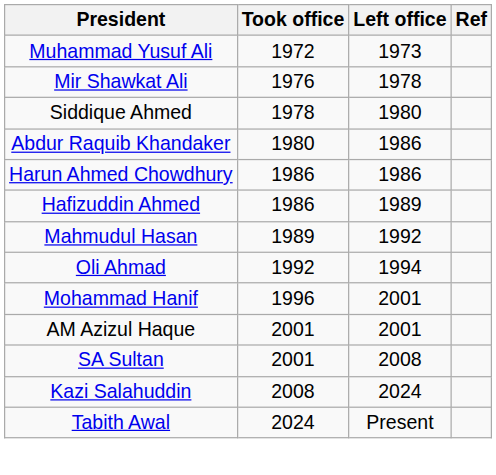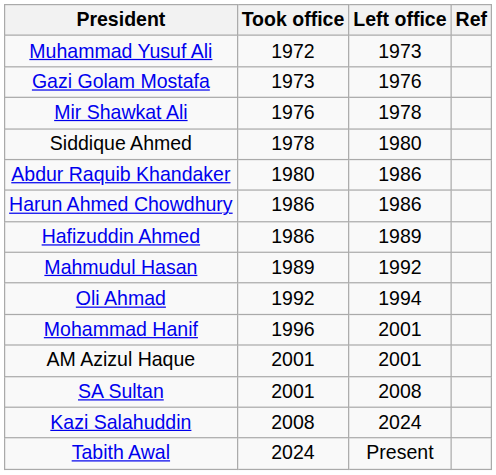+ row: Gazi Golam Mostafa | 1973 | 1976
